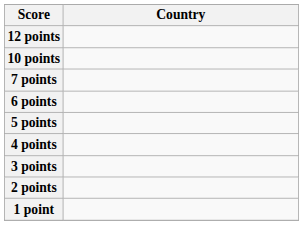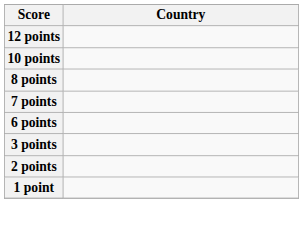+ row: 8 points
- row: 5 points
- row: 4 points
